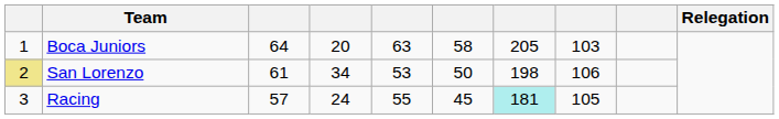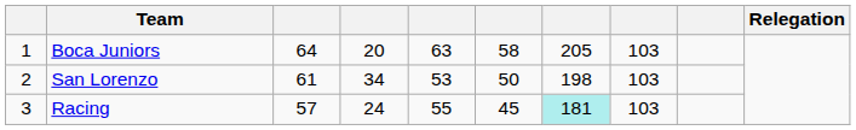San Lorenzo | column 1: khaki background -> no background
San Lorenzo | column 8: 106 -> 103
Racing | column 8: 105 -> 103
